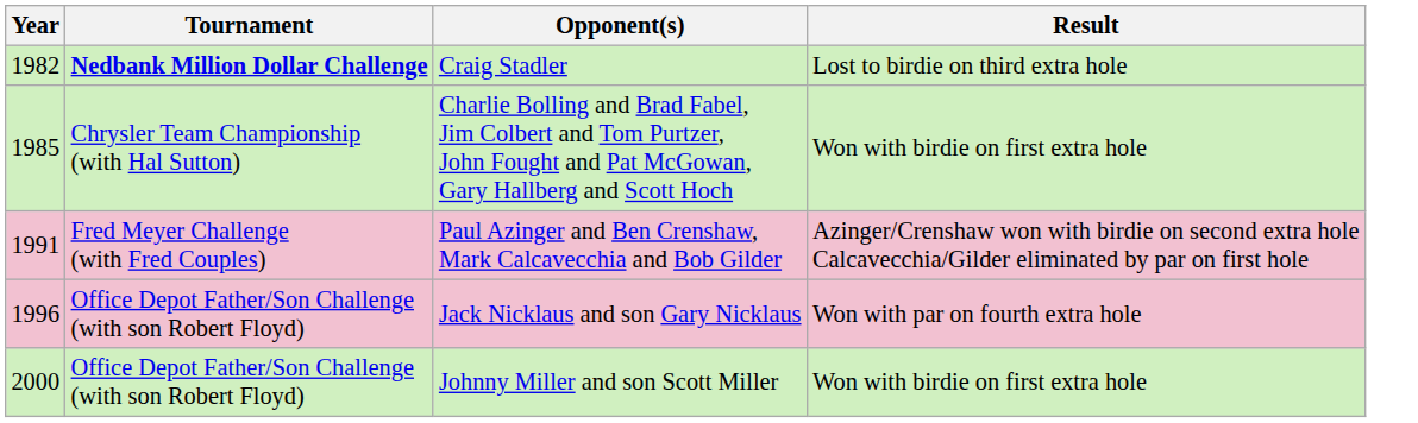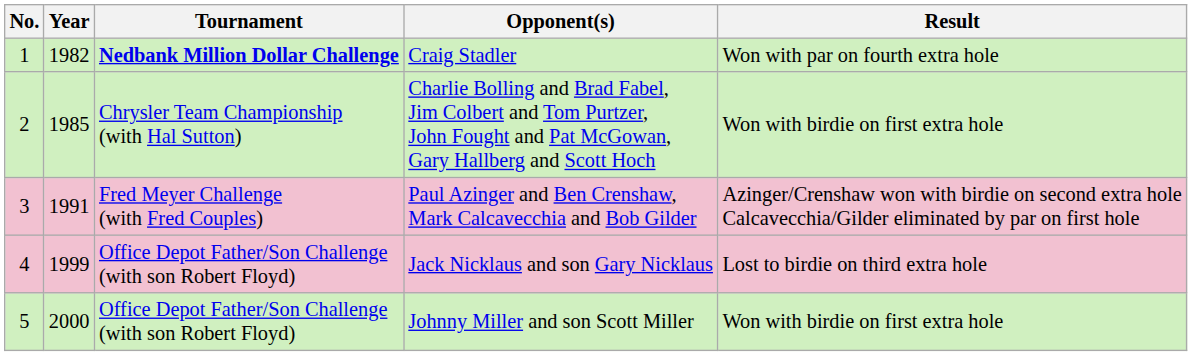+ column: No. | 1 | 2 | 3 | 4 | 5
Craig Stadler | Result: Lost to birdie on third extra hole -> Won with par on fourth extra hole
Jack Nicklaus and son Gary Nicklaus | Year: 1996 -> 1999
Jack Nicklaus and son Gary Nicklaus | Result: Won with par on fourth extra hole -> Lost to birdie on third extra hole
